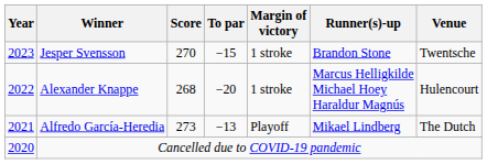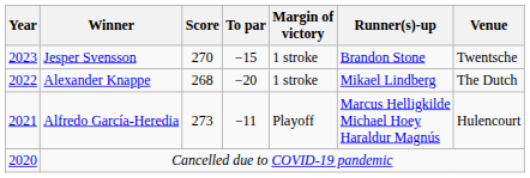Alexander Knappe | Runner(s)-up: Marcus Helligkilde Michael Hoey Haraldur Magnús -> Mikael Lindberg
Alexander Knappe | Venue: Hulencourt -> The Dutch
Alfredo García-Heredia | To par: −13 -> −11
Alfredo García-Heredia | Runner(s)-up: Mikael Lindberg -> Marcus Helligkilde Michael Hoey Haraldur Magnús
Alfredo García-Heredia | Venue: The Dutch -> Hulencourt
